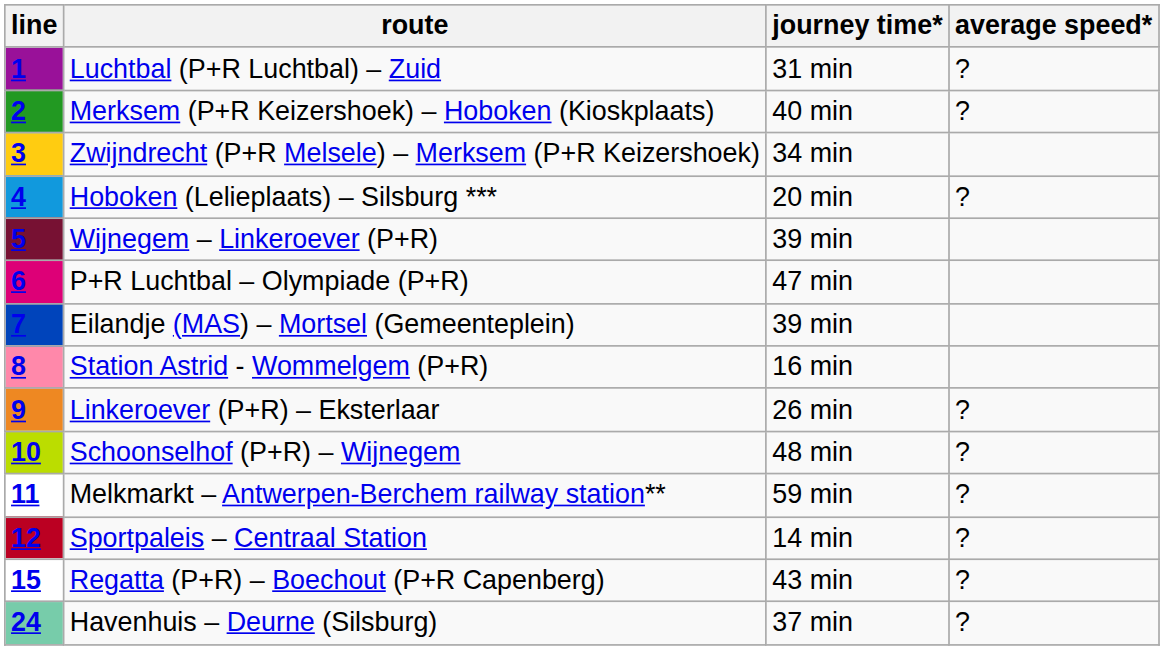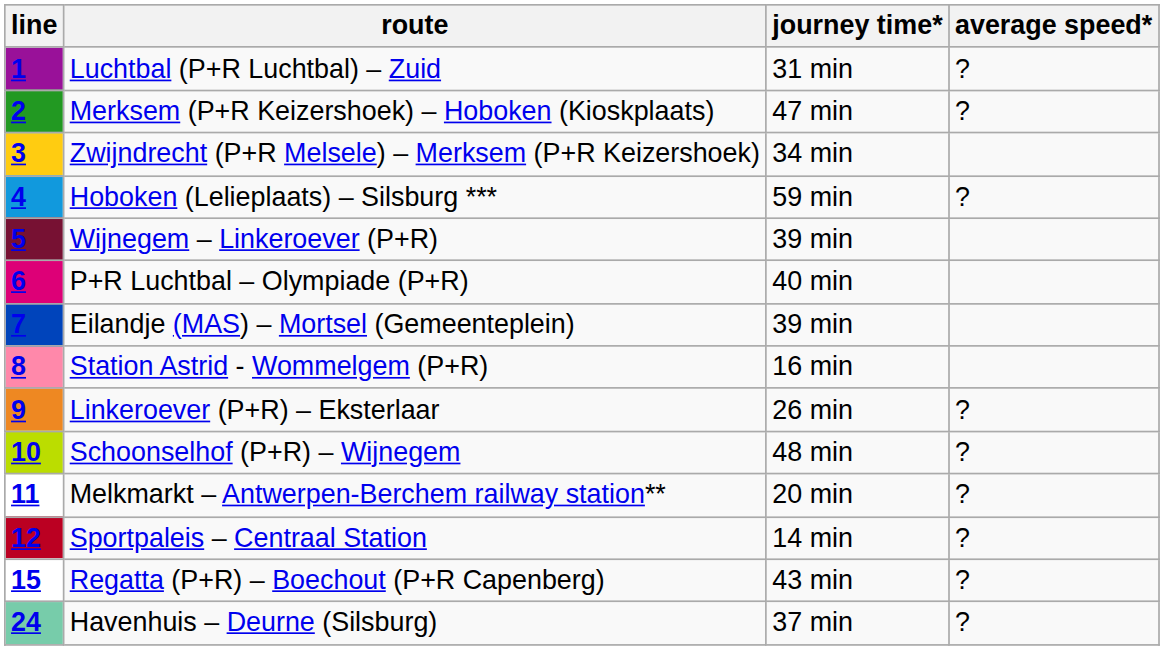Merksem (P+R Keizershoek) – Hoboken (Kioskplaats) | journey time*: 40 min -> 47 min
Hoboken (Lelieplaats) – Silsburg *** | journey time*: 20 min -> 59 min
P+R Luchtbal – Olympiade (P+R) | journey time*: 47 min -> 40 min
Melkmarkt – Antwerpen-Berchem railway station** | journey time*: 59 min -> 20 min
